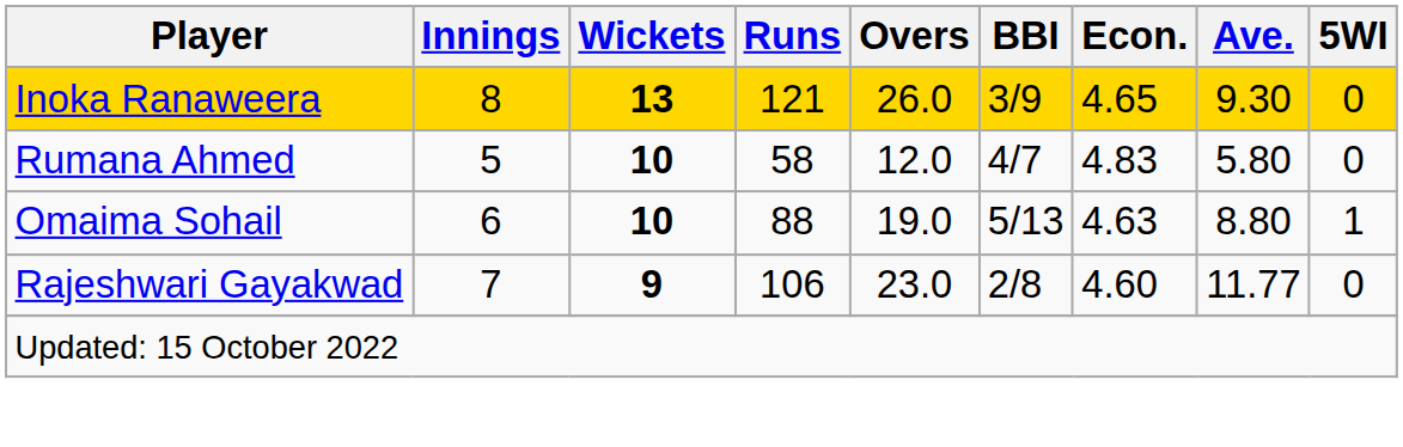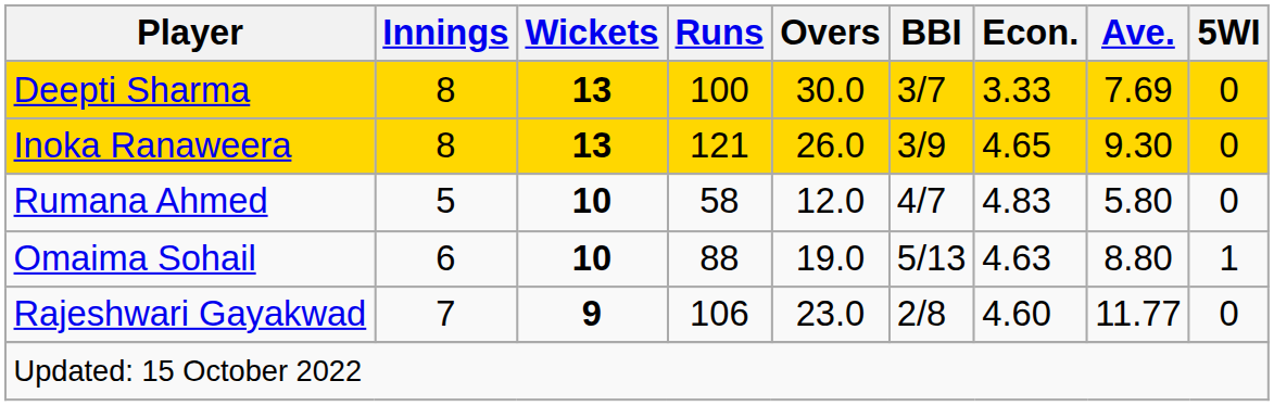+ row: Deepti Sharma | 8 | 13 | 100 | 30.0 | 3/7 | 3.33 | 7.69 | 0
